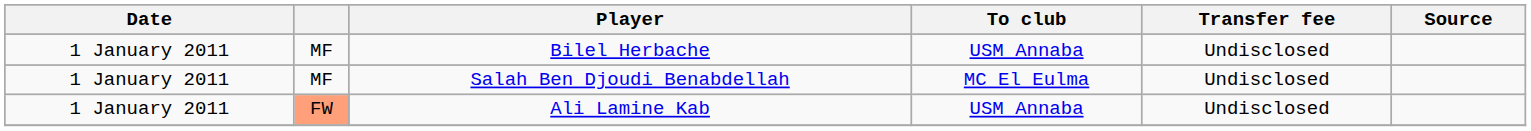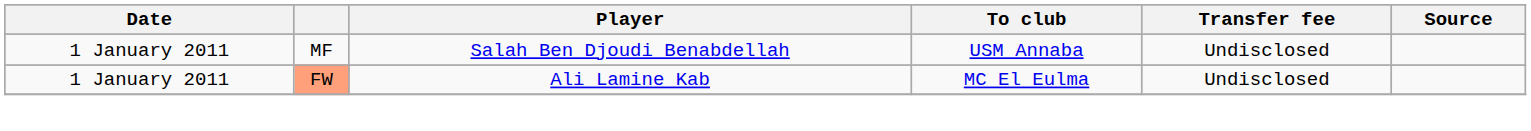- row: 1 January 2011 | MF | Bilel Herbache | USM Annaba | Undisclosed
Salah Ben Djoudi Benabdellah | To club: MC El Eulma -> USM Annaba
Ali Lamine Kab | To club: USM Annaba -> MC El Eulma
